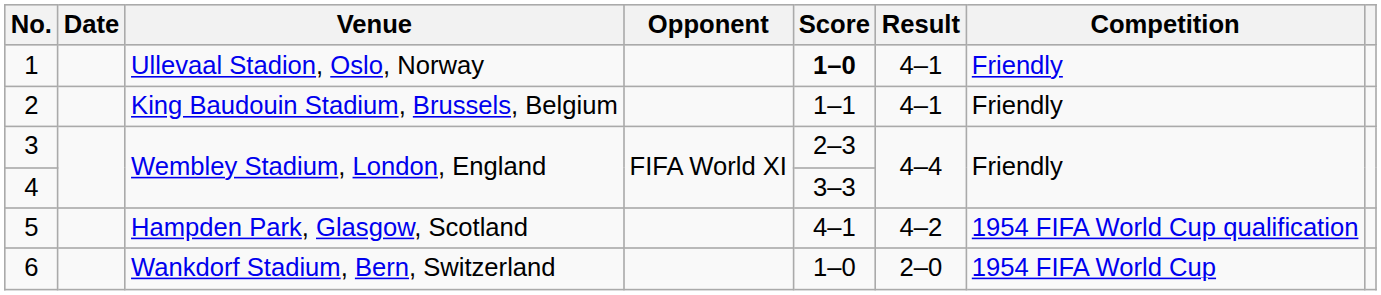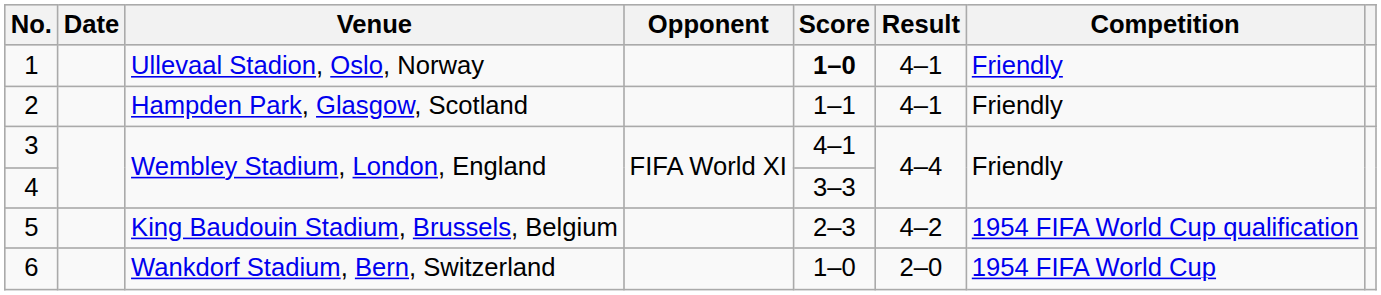2 | Venue: King Baudouin Stadium, Brussels, Belgium -> Hampden Park, Glasgow, Scotland
3 | Score: 2–3 -> 4–1
5 | Venue: Hampden Park, Glasgow, Scotland -> King Baudouin Stadium, Brussels, Belgium
5 | Score: 4–1 -> 2–3
